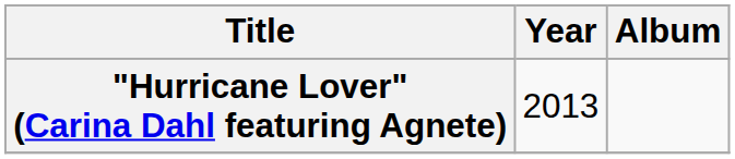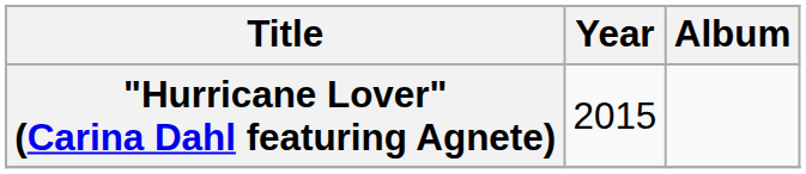"Hurricane Lover" (Carina Dahl featuring Agnete) | Year: 2013 -> 2015
